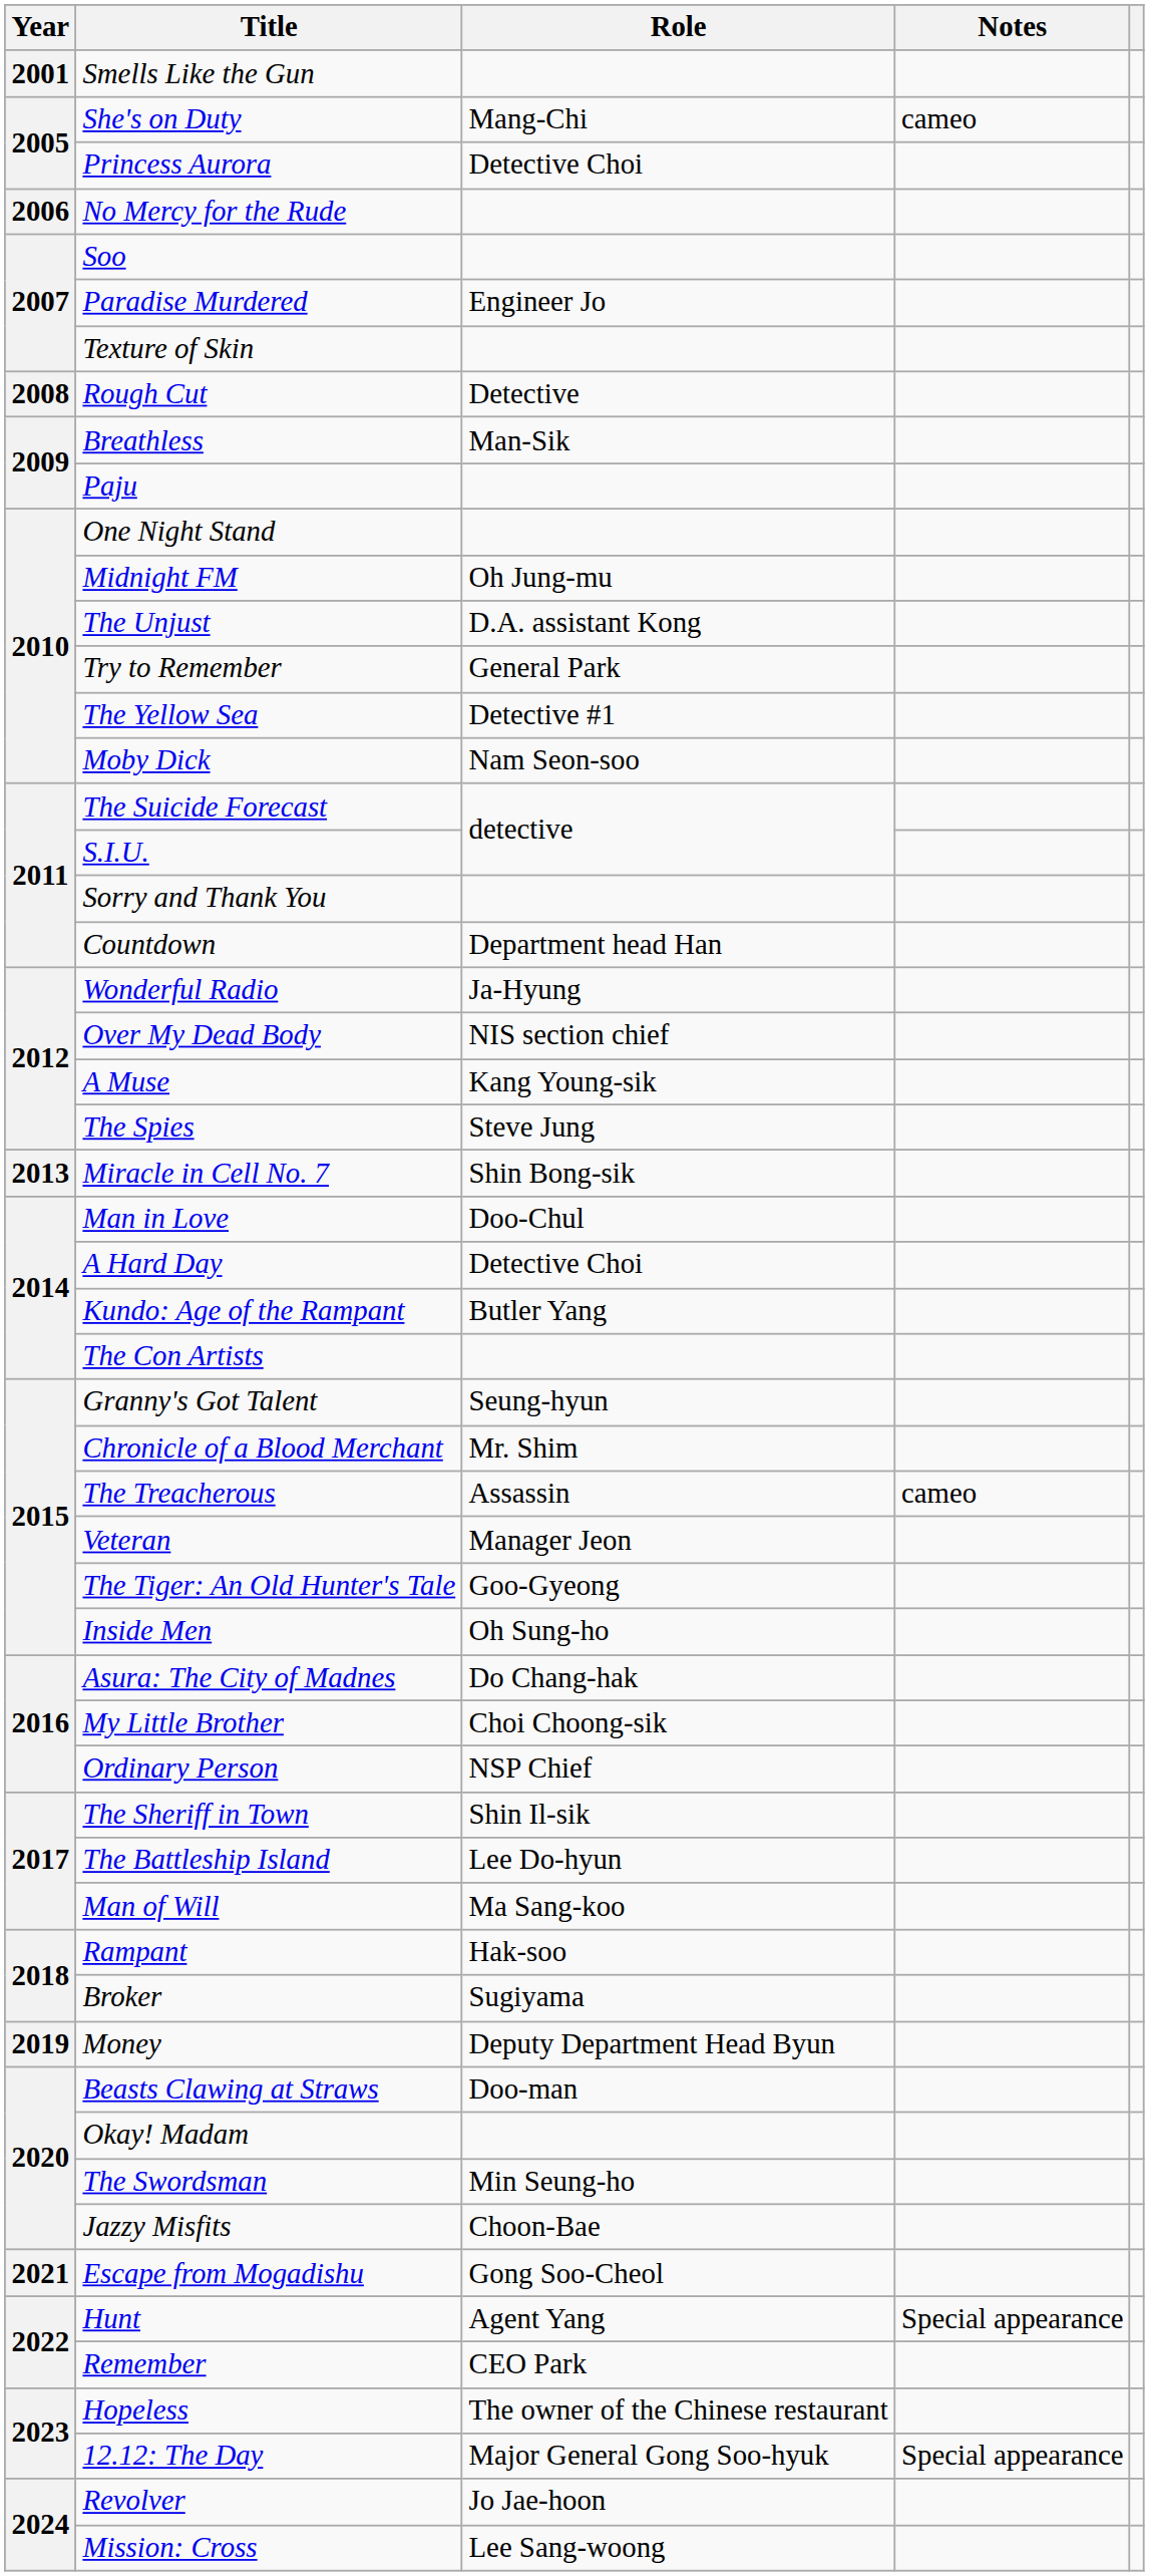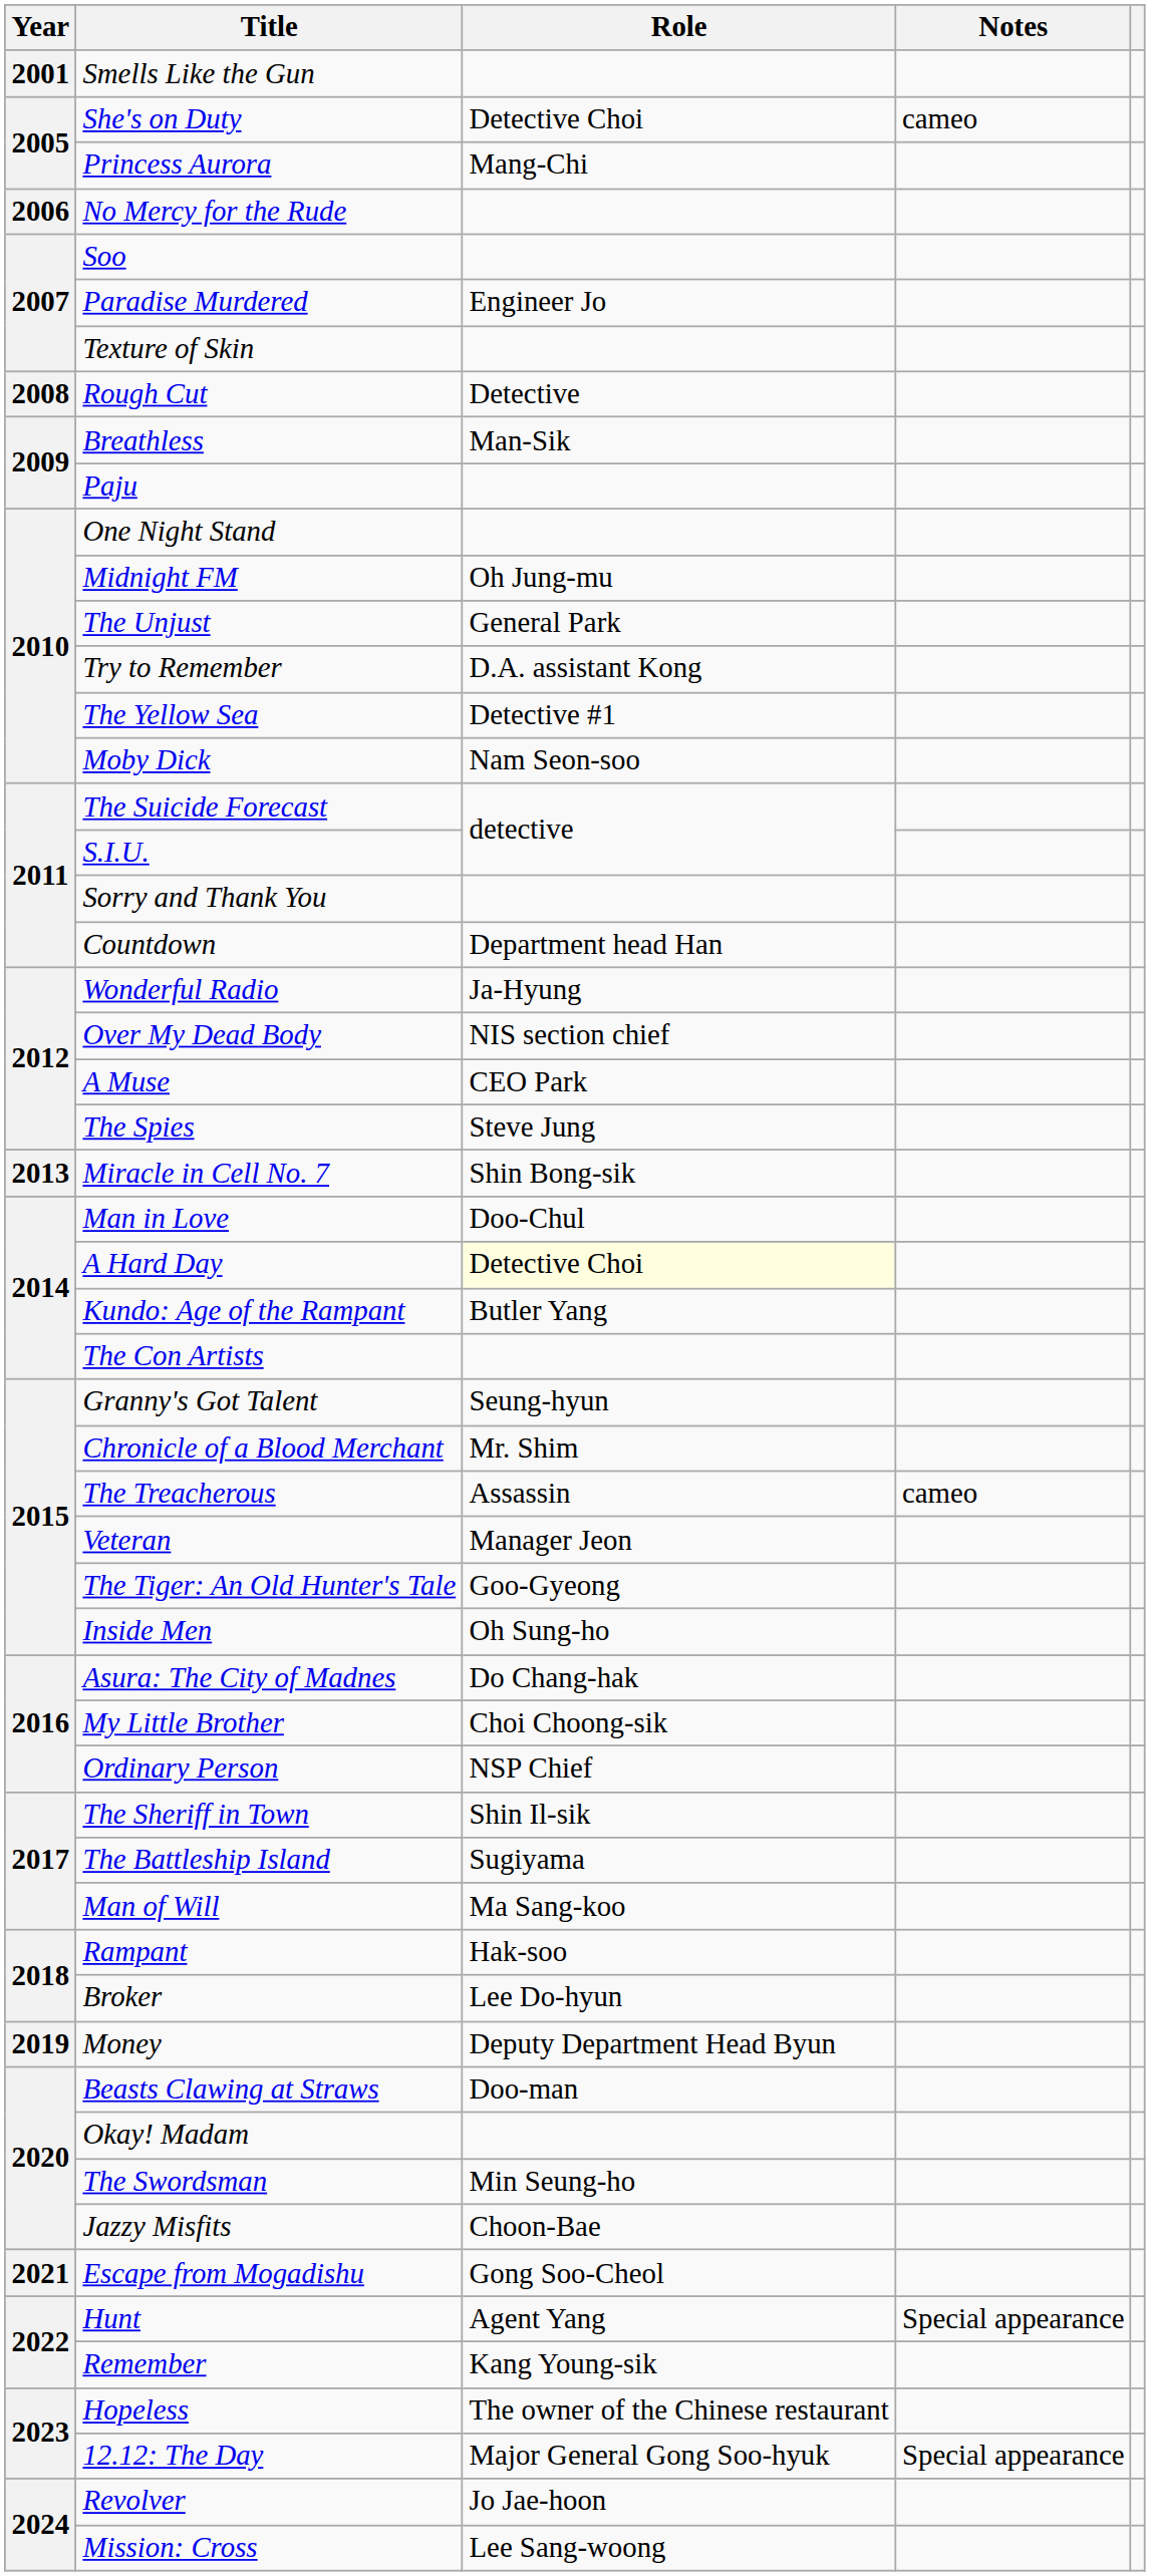She's on Duty | Role: Mang-Chi -> Detective Choi
Princess Aurora | Role: Detective Choi -> Mang-Chi
The Unjust | Role: D.A. assistant Kong -> General Park
Try to Remember | Role: General Park -> D.A. assistant Kong
A Muse | Role: Kang Young-sik -> CEO Park
A Hard Day | Role: no background -> lightyellow background
The Battleship Island | Role: Lee Do-hyun -> Sugiyama
Broker | Role: Sugiyama -> Lee Do-hyun
Remember | Role: CEO Park -> Kang Young-sik
